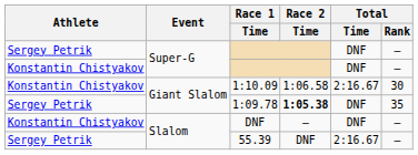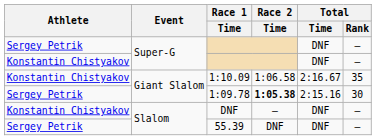1:10.09 | Total / Rank: 30 -> 35
1:09.78 | Total / Time: DNF -> 2:15.16
1:09.78 | Total / Rank: 35 -> 30
55.39 | Total / Time: 2:16.67 -> DNF
